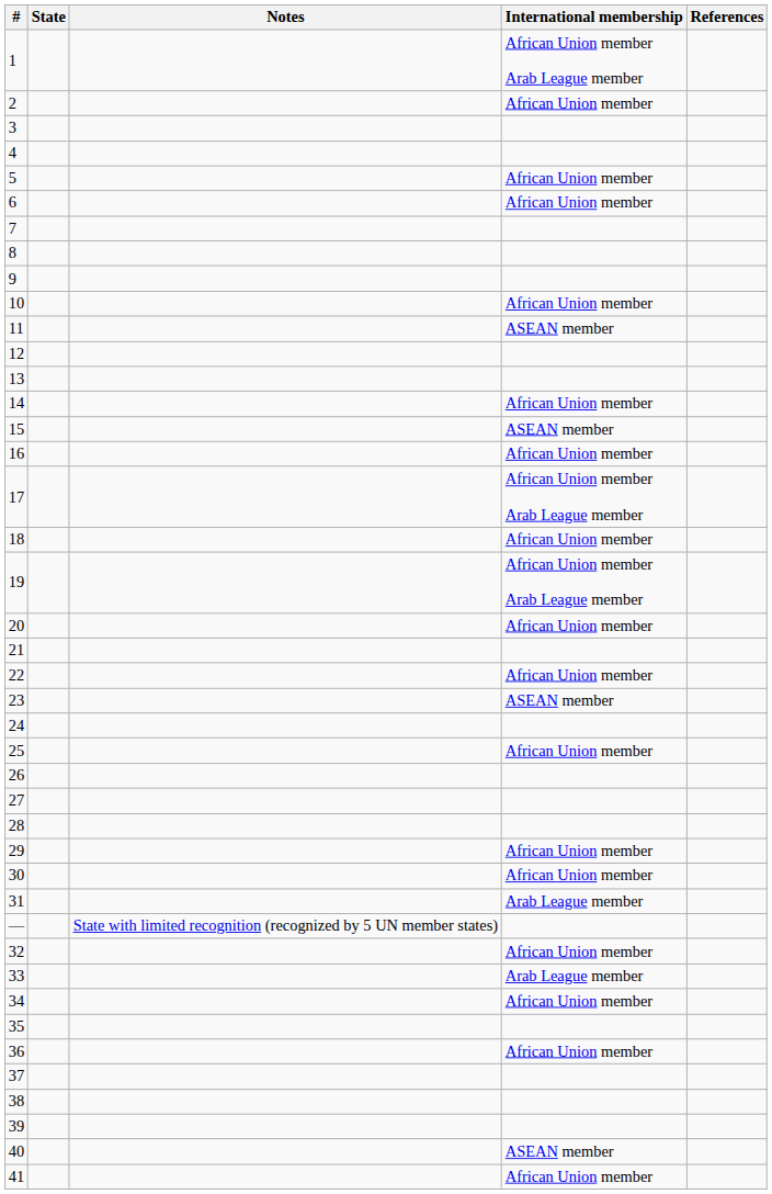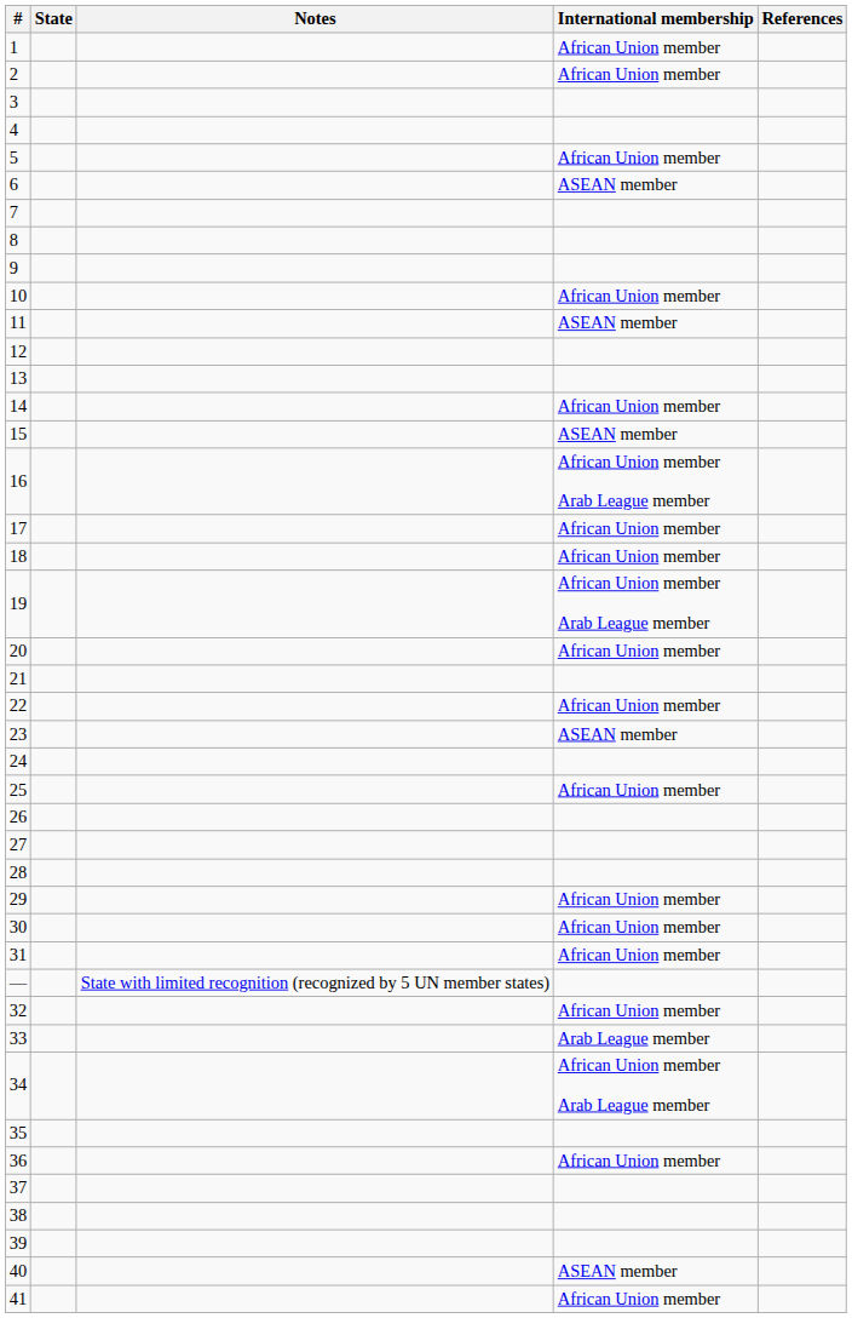1 | International membership: African Union member Arab League member -> African Union member
6 | International membership: African Union member -> ASEAN member
16 | International membership: African Union member -> African Union member Arab League member
17 | International membership: African Union member Arab League member -> African Union member
31 | International membership: Arab League member -> African Union member
34 | International membership: African Union member -> African Union member Arab League member
